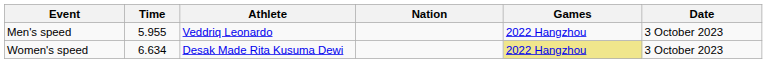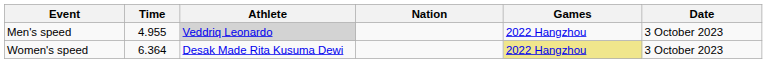Men's speed | Time: 5.955 -> 4.955
Men's speed | Athlete: no background -> lightgrey background
Women's speed | Time: 6.634 -> 6.364
